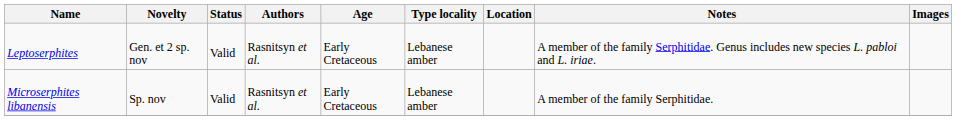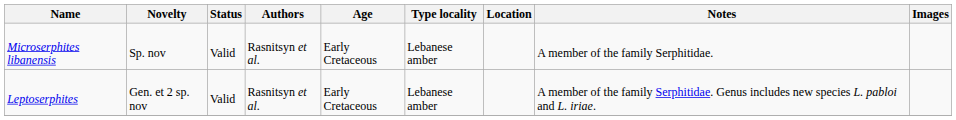rows swapped: Leptoserphites <-> Microserphites libanensis
